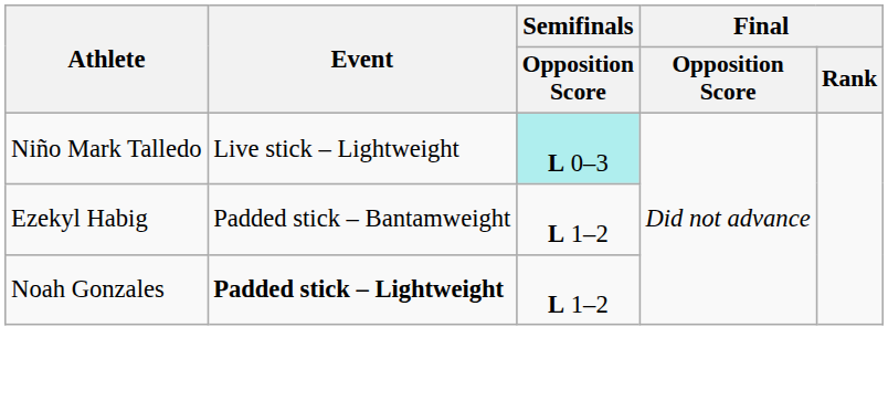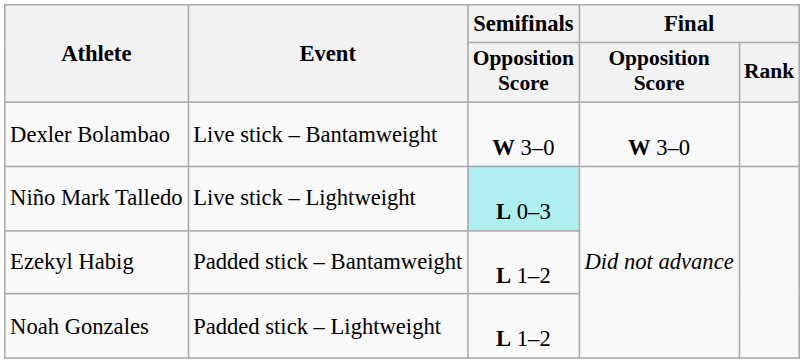+ row: Dexler Bolambao | Live stick – Bantamweight | W 3–0 | W 3–0
Noah Gonzales | Event: bold -> normal
